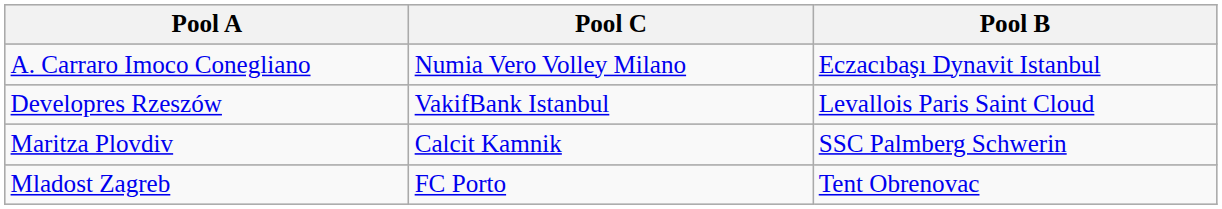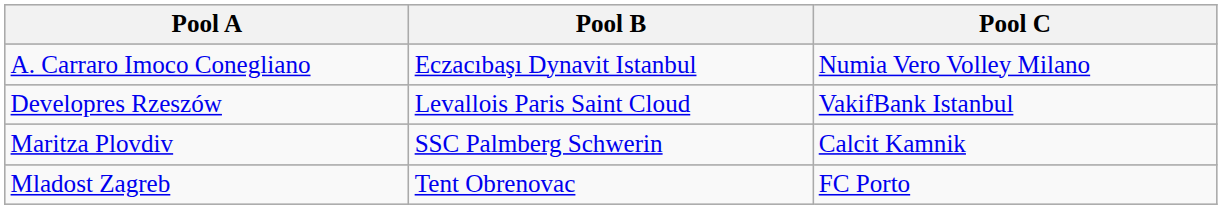columns swapped: Pool B <-> Pool C
